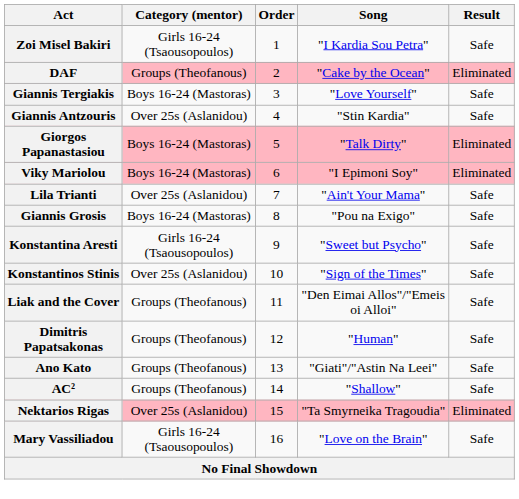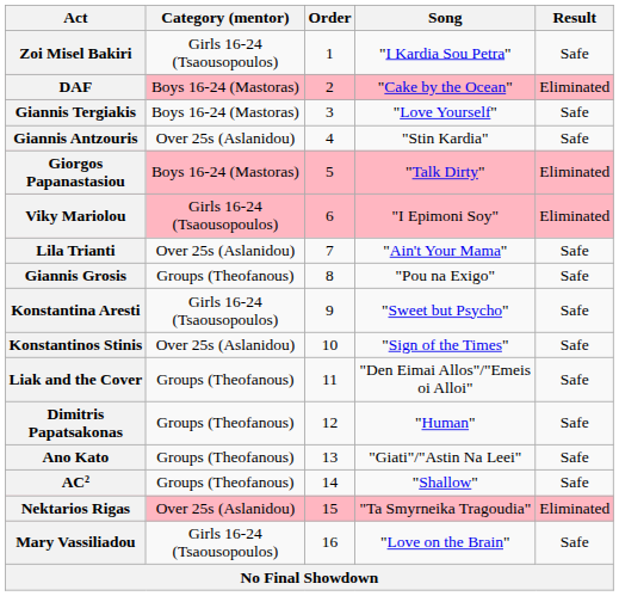DAF | Category (mentor): Groups (Theofanous) -> Boys 16-24 (Mastoras)
Viky Mariolou | Category (mentor): Boys 16-24 (Mastoras) -> Girls 16-24 (Tsaousopoulos)
Giannis Grosis | Category (mentor): Boys 16-24 (Mastoras) -> Groups (Theofanous)
